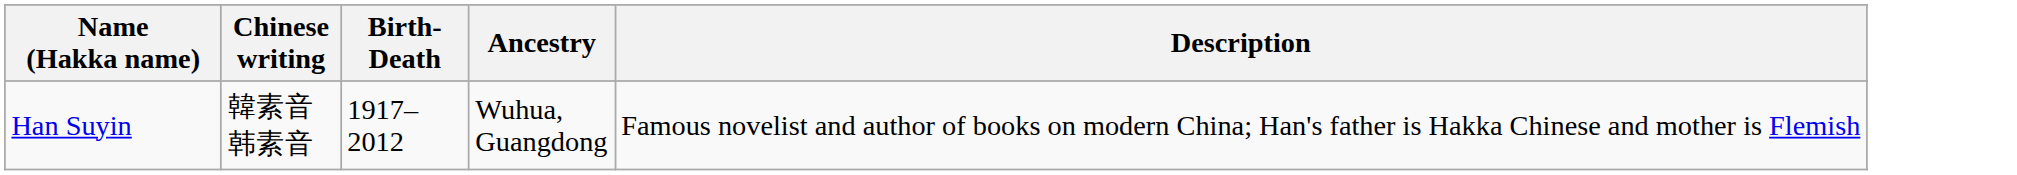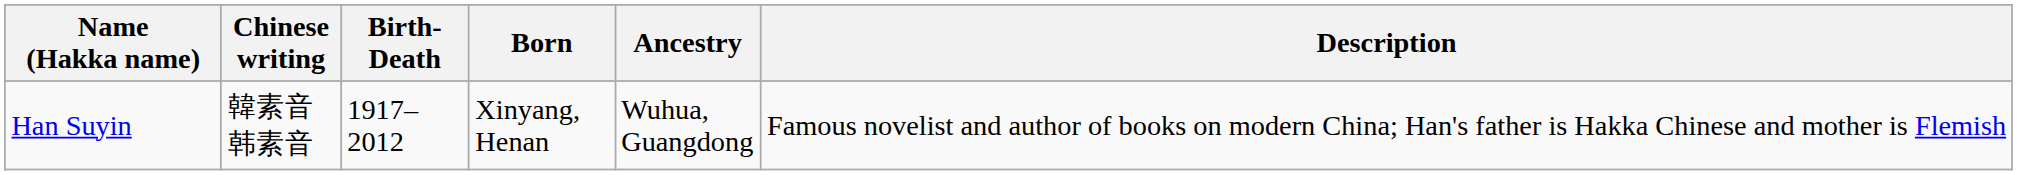+ column: Born | Xinyang, Henan
